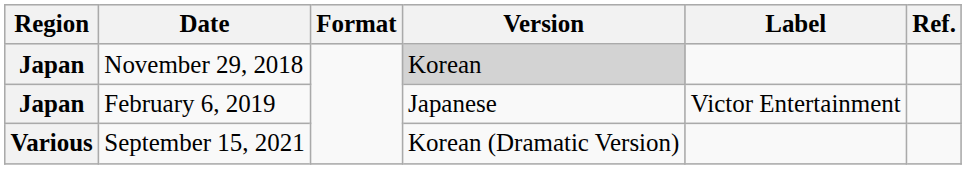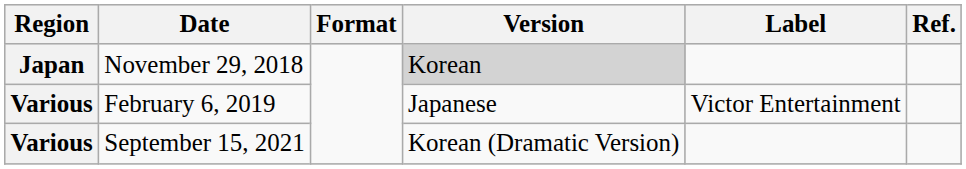February 6, 2019 | Region: Japan -> Various
